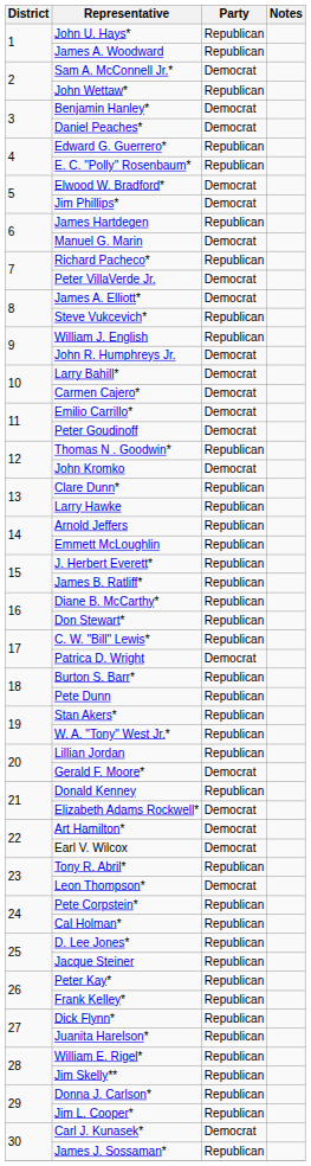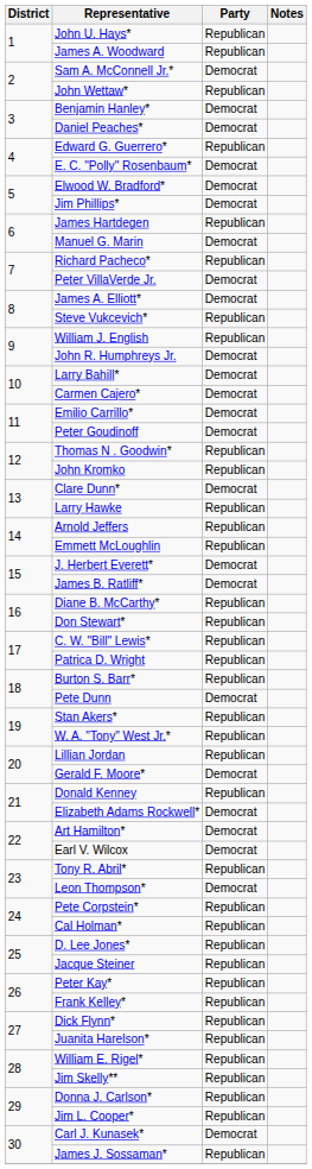E. C. "Polly" Rosenbaum* | Party: Republican -> Democrat
John Kromko | Party: Democrat -> Republican
Clare Dunn* | Party: Republican -> Democrat
J. Herbert Everett* | Party: Republican -> Democrat
James B. Ratliff* | Party: Republican -> Democrat
Patrica D. Wright | Party: Democrat -> Republican
Pete Dunn | Party: Republican -> Democrat
